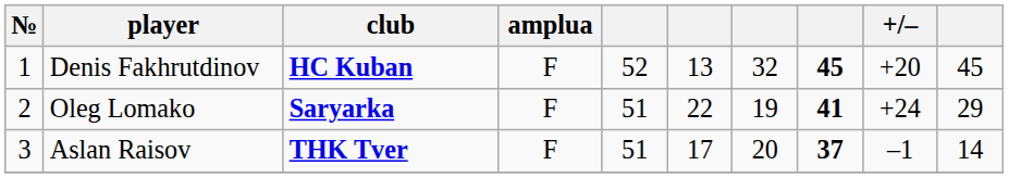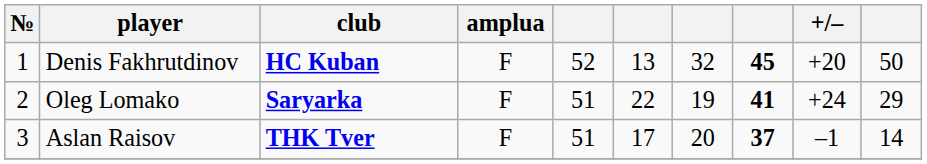Denis Fakhrutdinov | column 10: 45 -> 50
